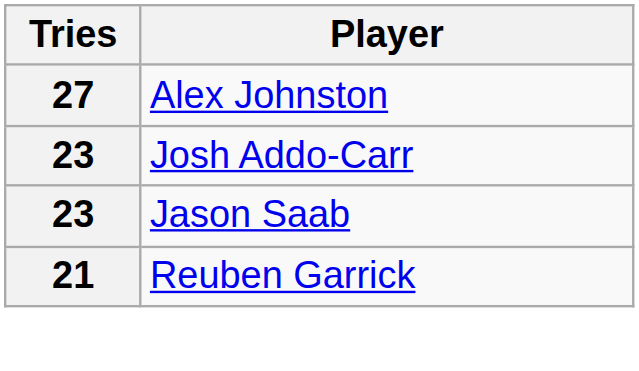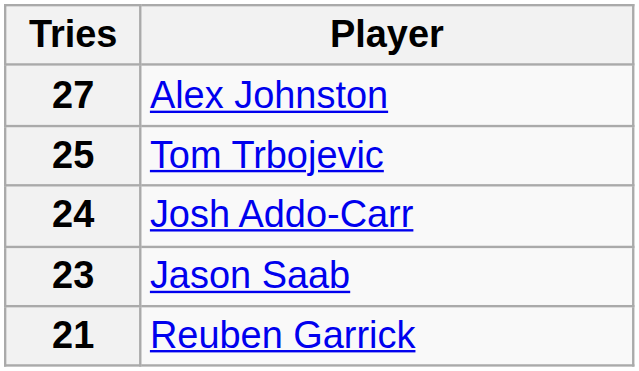+ row: 25 | Tom Trbojevic
Josh Addo-Carr | Tries: 23 -> 24
